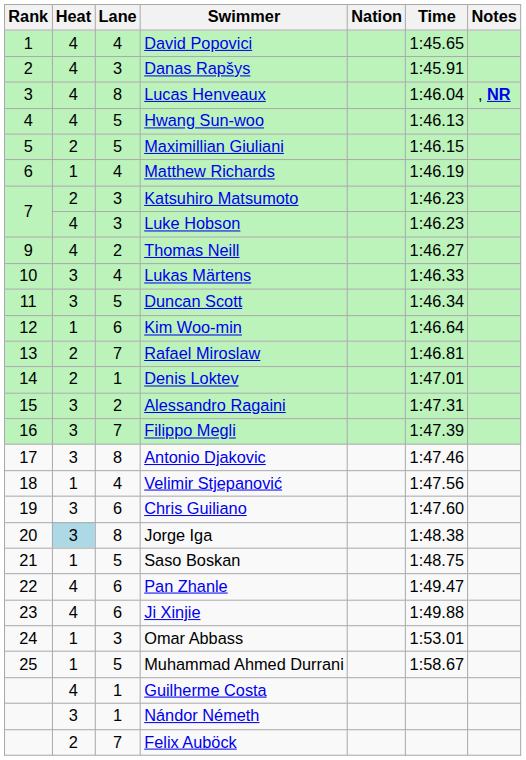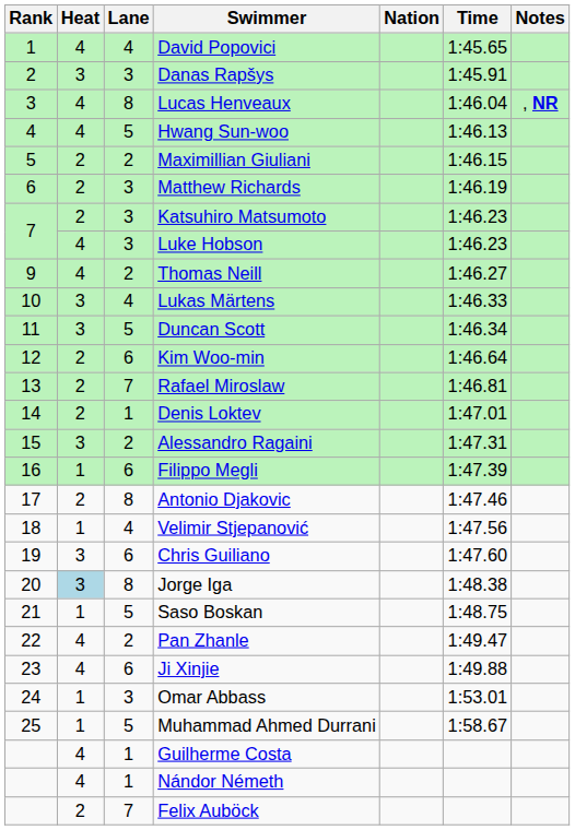Danas Rapšys | Heat: 4 -> 3
Maximillian Giuliani | Lane: 5 -> 2
Matthew Richards | Heat: 1 -> 2
Matthew Richards | Lane: 4 -> 3
Kim Woo-min | Heat: 1 -> 2
Filippo Megli | Heat: 3 -> 1
Filippo Megli | Lane: 7 -> 6
Antonio Djakovic | Heat: 3 -> 2
Pan Zhanle | Lane: 6 -> 2
Nándor Németh | Heat: 3 -> 4
